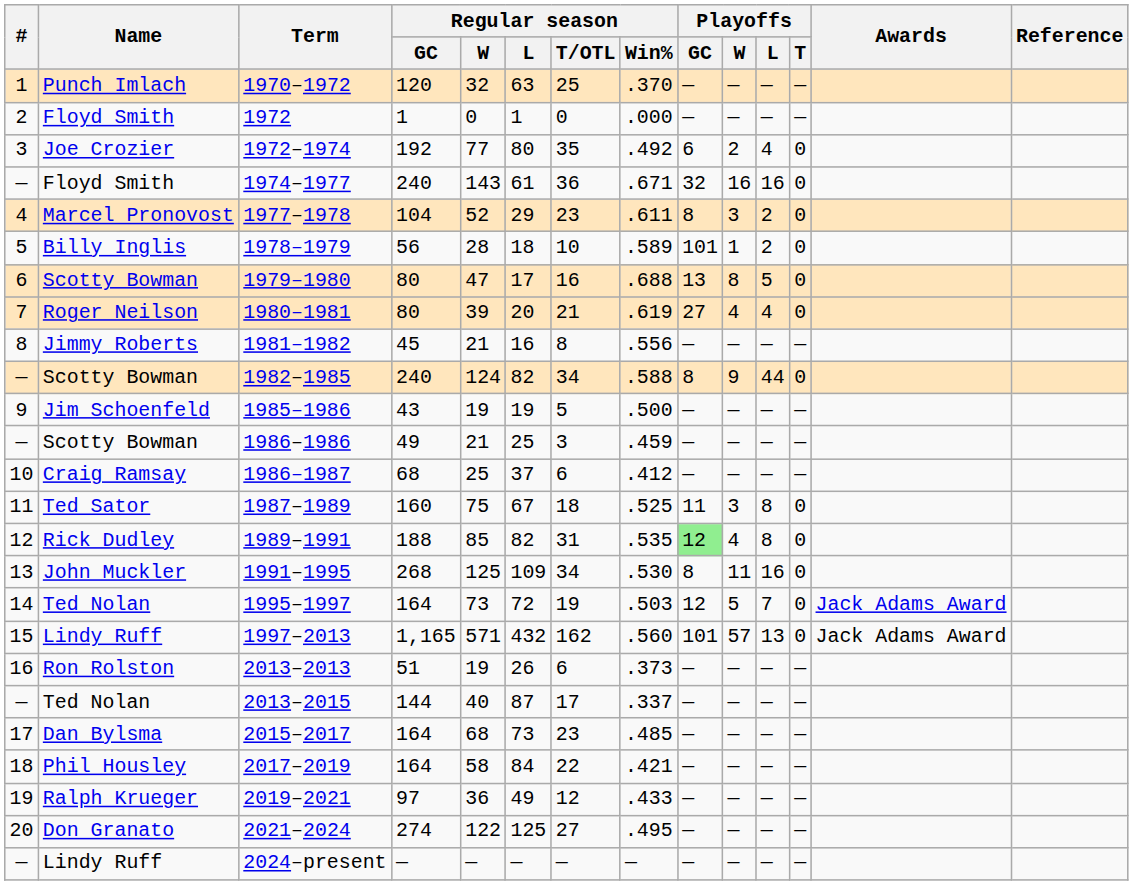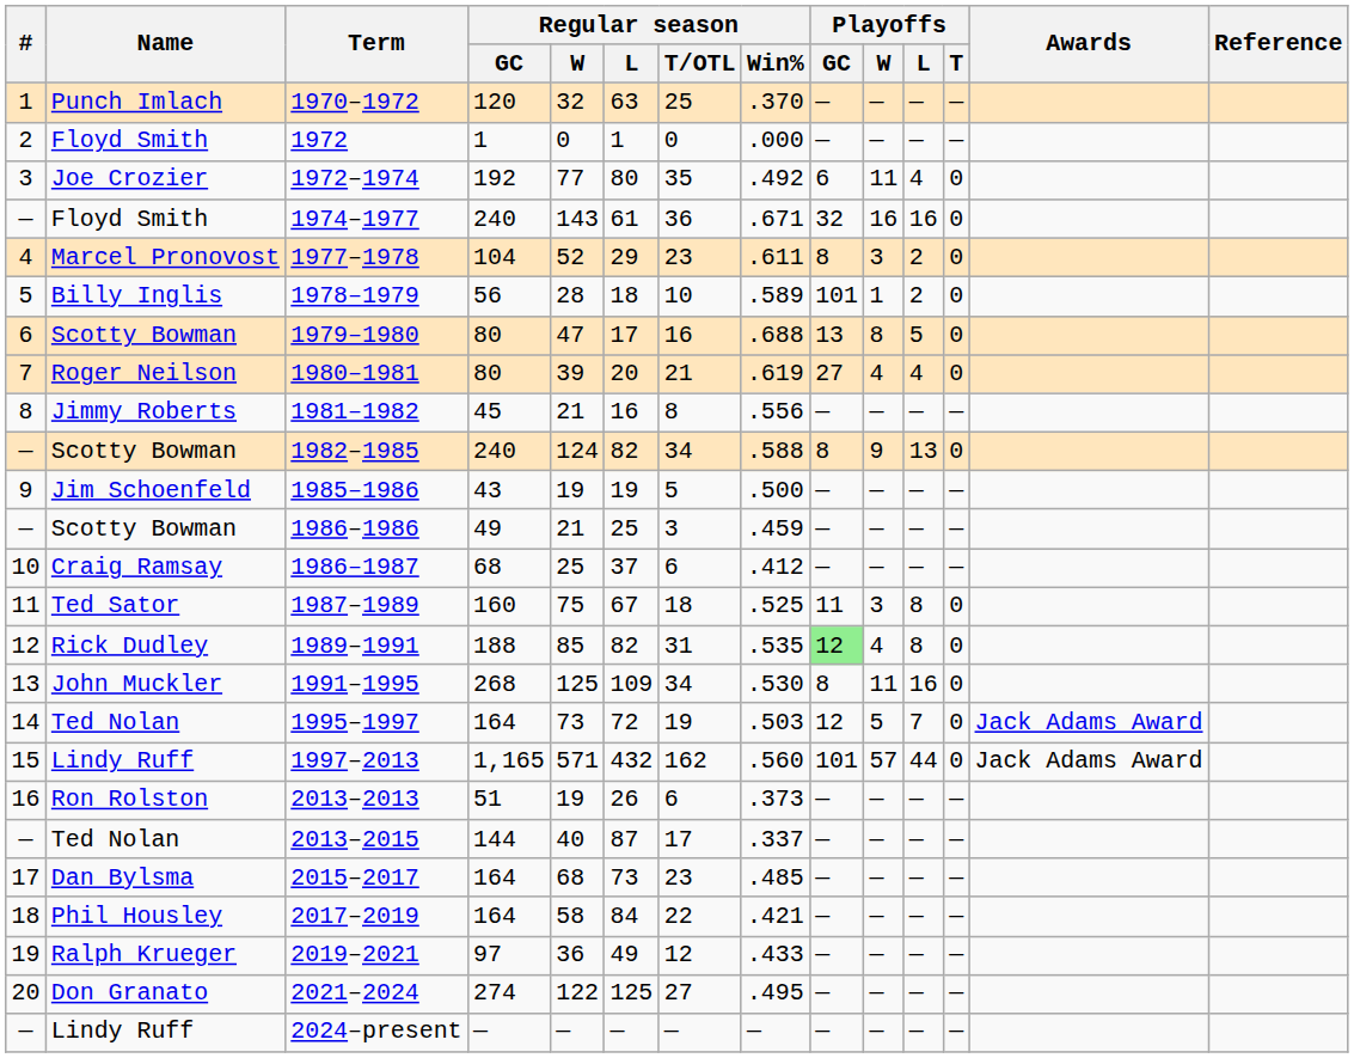1972–1974 | Playoffs / W: 2 -> 11
1982–1985 | Playoffs / L: 44 -> 13
1997–2013 | Playoffs / L: 13 -> 44
